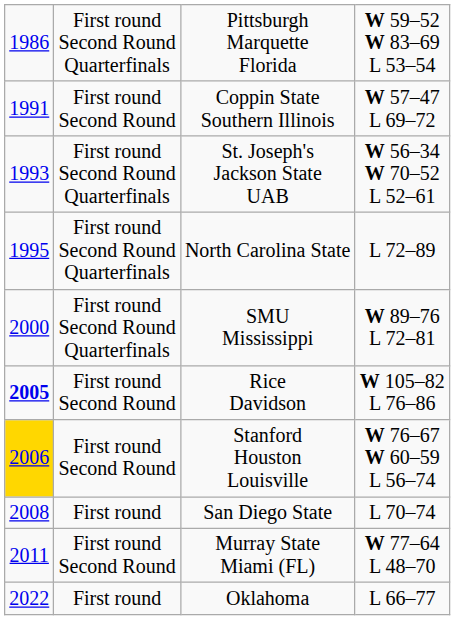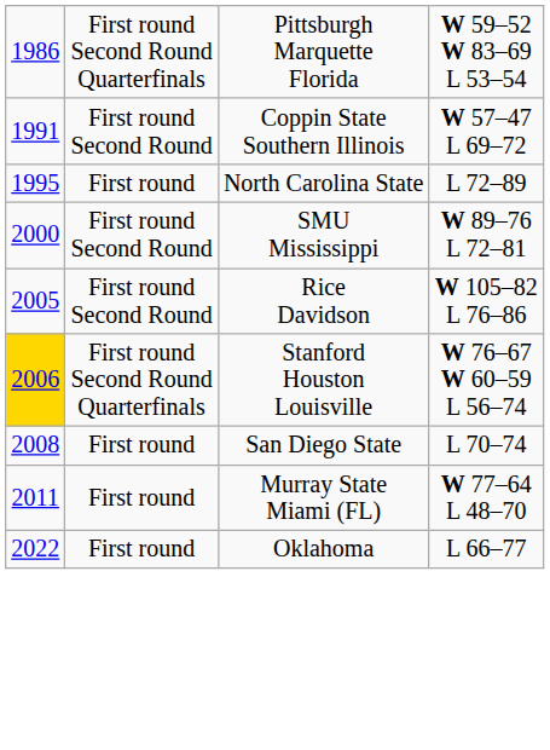- row: 1993 | First round Second Round Quarterfinals | St. Joseph's Jackson State UAB | W 56–34 W 70–52 L 52–61
North Carolina State | column 2: First round Second Round Quarterfinals -> First round
SMU Mississippi | column 2: First round Second Round Quarterfinals -> First round Second Round
Rice Davidson | column 1: bold -> normal
Stanford Houston Louisville | column 2: First round Second Round -> First round Second Round Quarterfinals
Murray State Miami (FL) | column 2: First round Second Round -> First round
